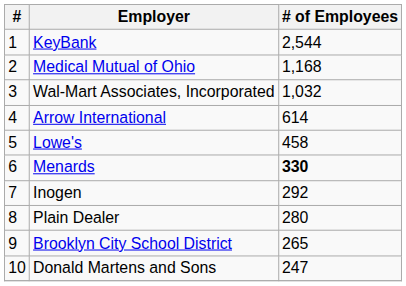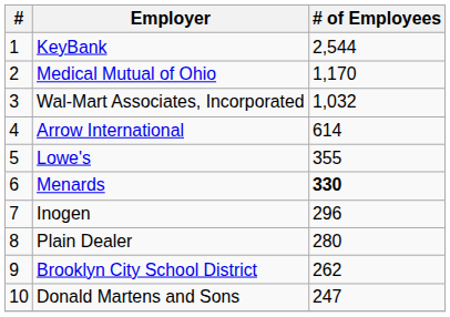Medical Mutual of Ohio | # of Employees: 1,168 -> 1,170
Lowe's | # of Employees: 458 -> 355
Inogen | # of Employees: 292 -> 296
Brooklyn City School District | # of Employees: 265 -> 262
